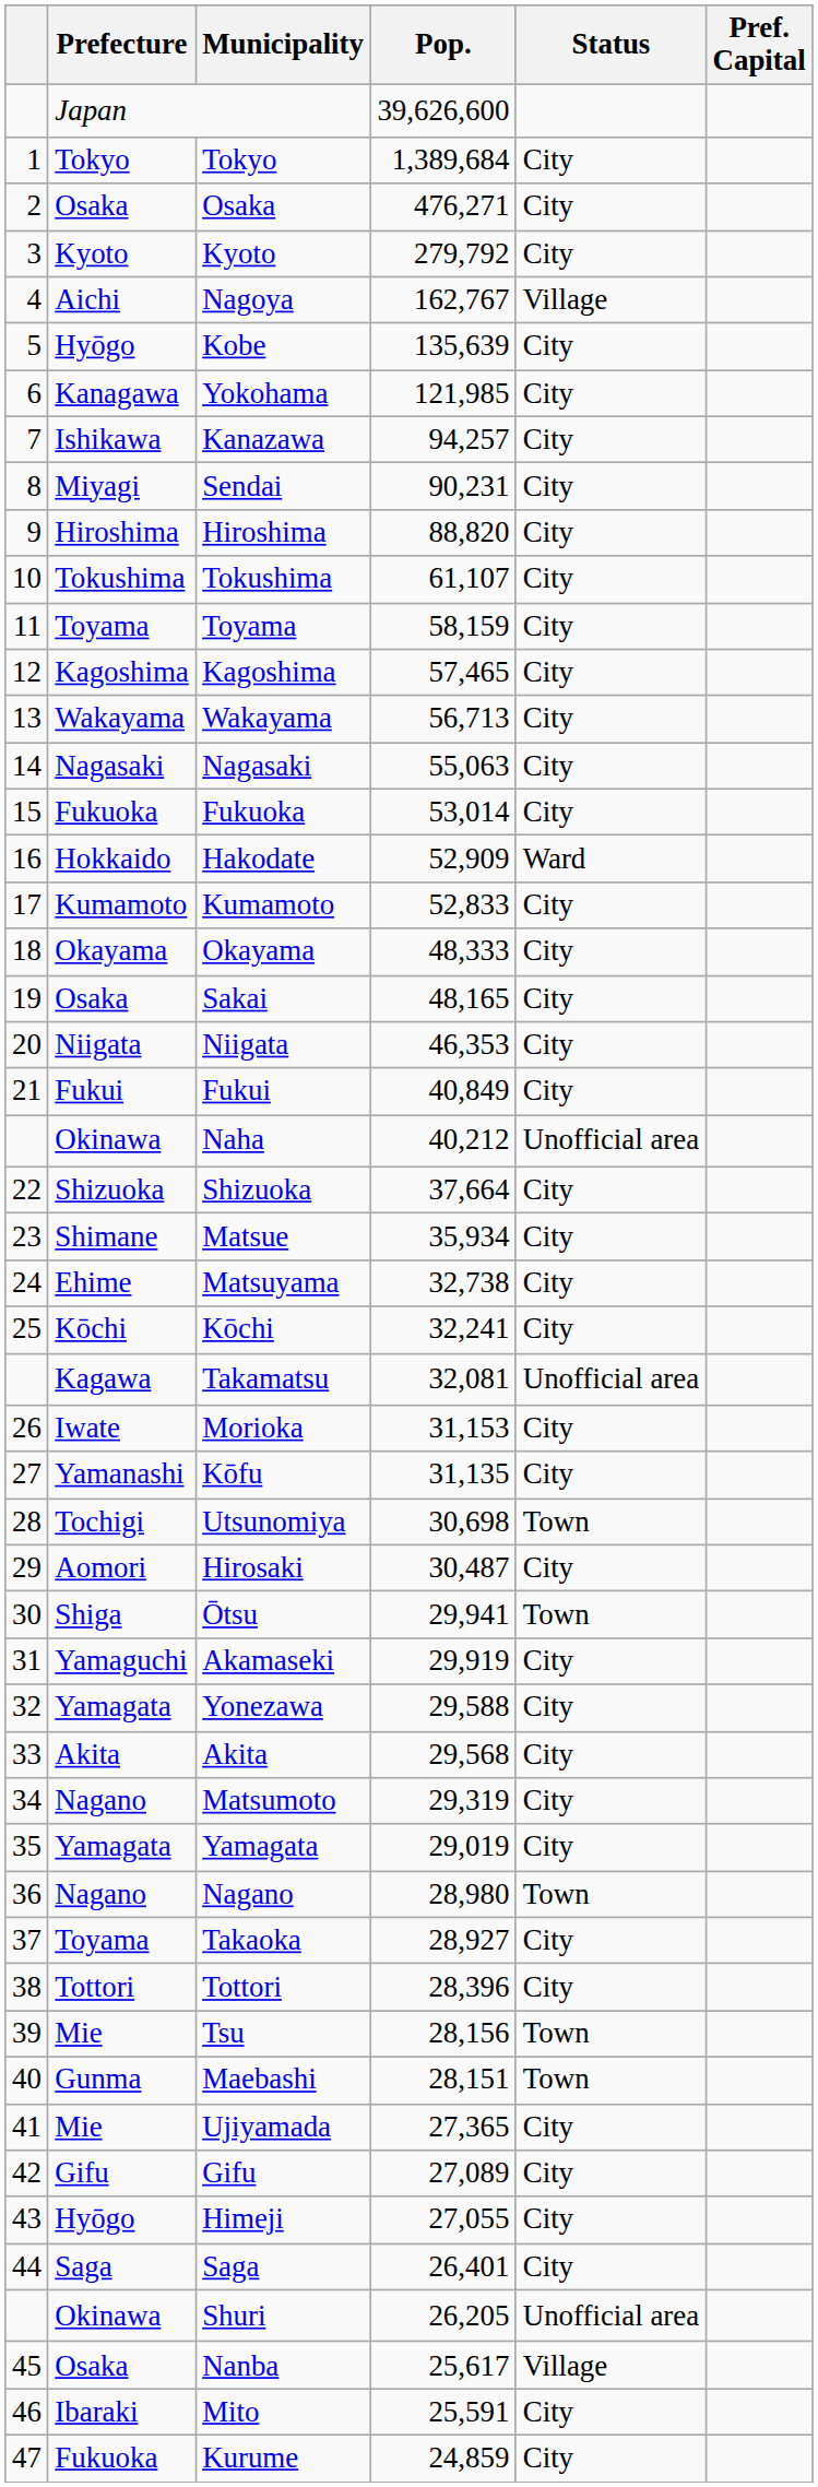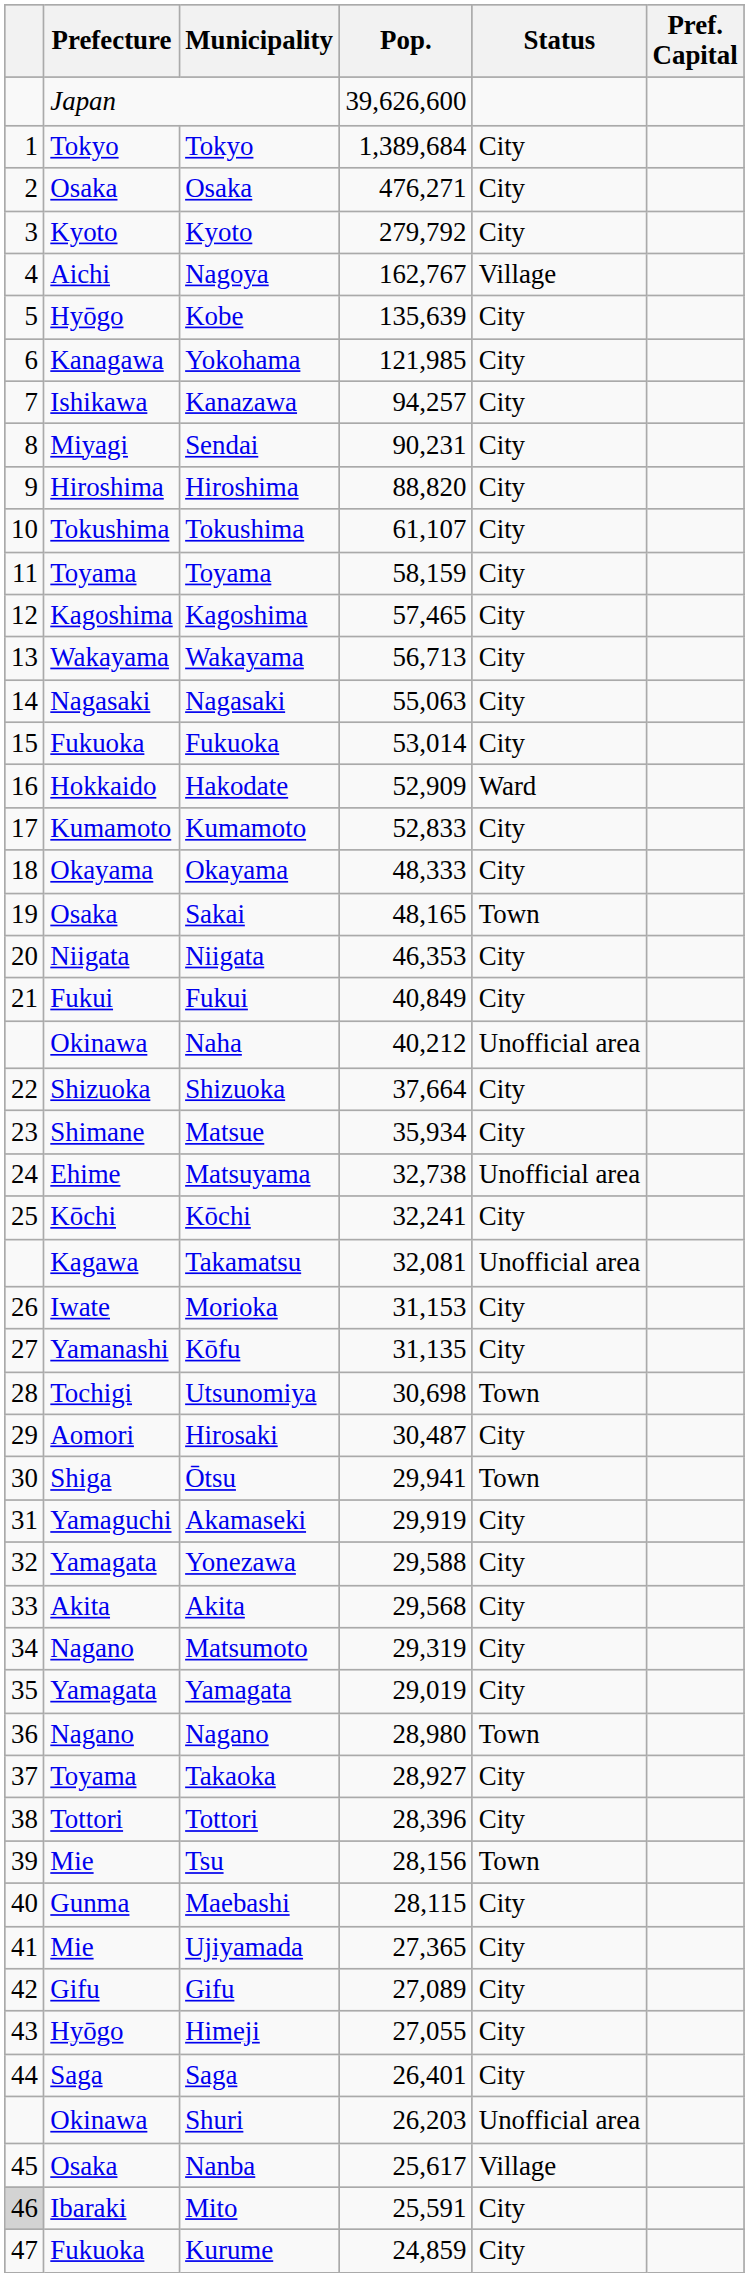Sakai | Status: City -> Town
Matsuyama | Status: City -> Unofficial area
Maebashi | Pop.: 28,151 -> 28,115
Maebashi | Status: Town -> City
Shuri | Pop.: 26,205 -> 26,203
Mito | column 1: no background -> lightgrey background
